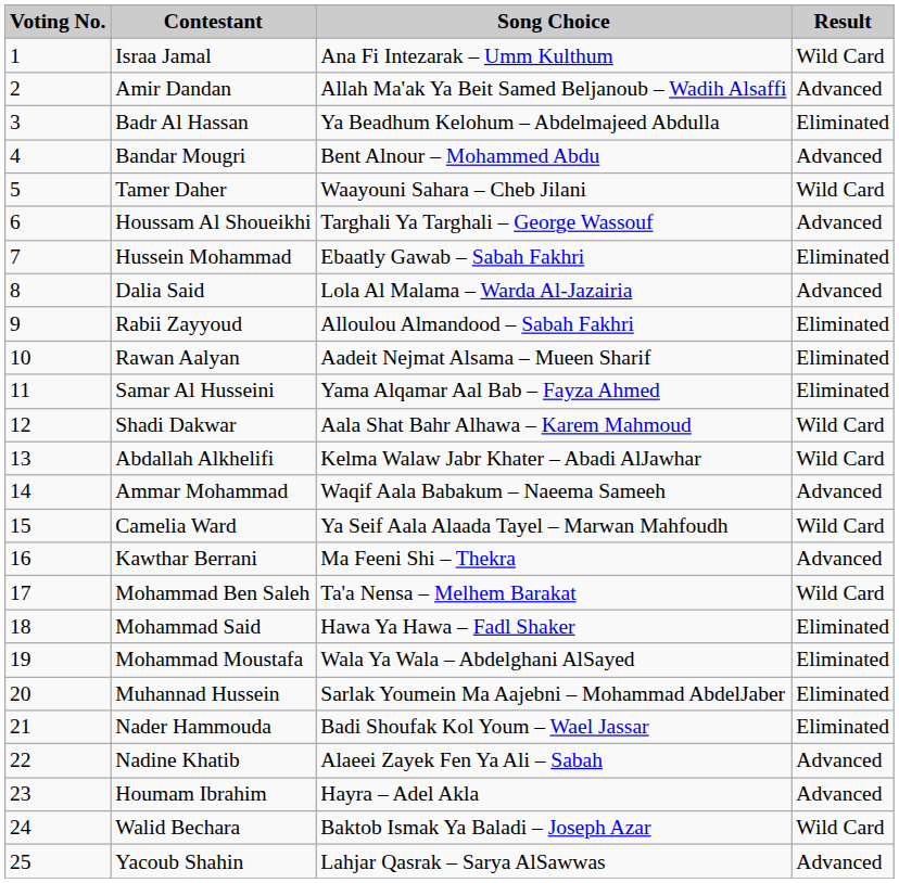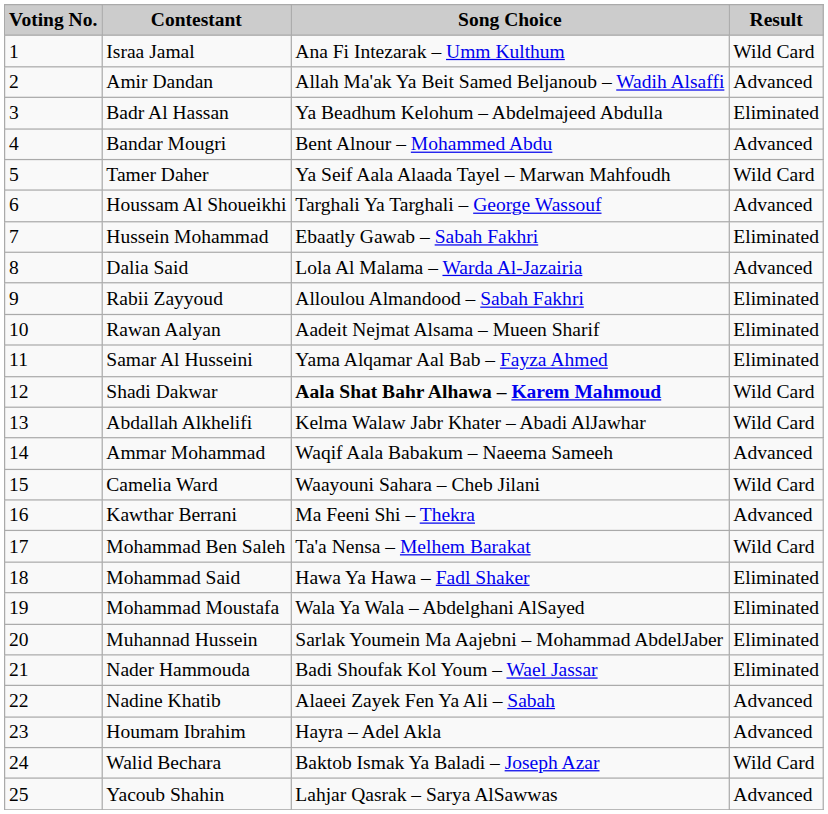Tamer Daher | Song Choice: Waayouni Sahara – Cheb Jilani -> Ya Seif Aala Alaada Tayel – Marwan Mahfoudh
Shadi Dakwar | Song Choice: normal -> bold
Camelia Ward | Song Choice: Ya Seif Aala Alaada Tayel – Marwan Mahfoudh -> Waayouni Sahara – Cheb Jilani
